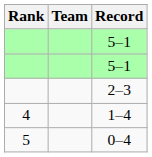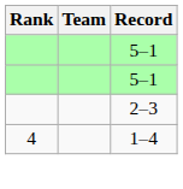- row: 5 | 0–4
